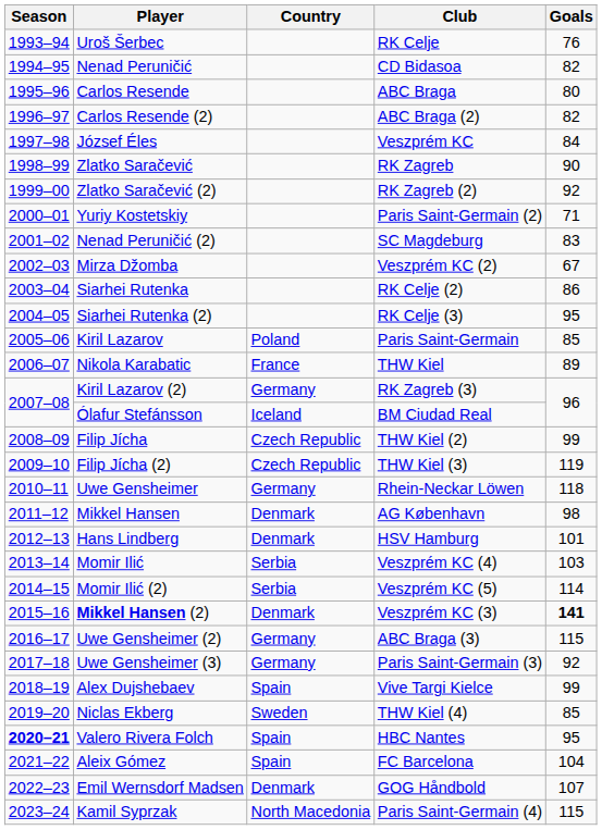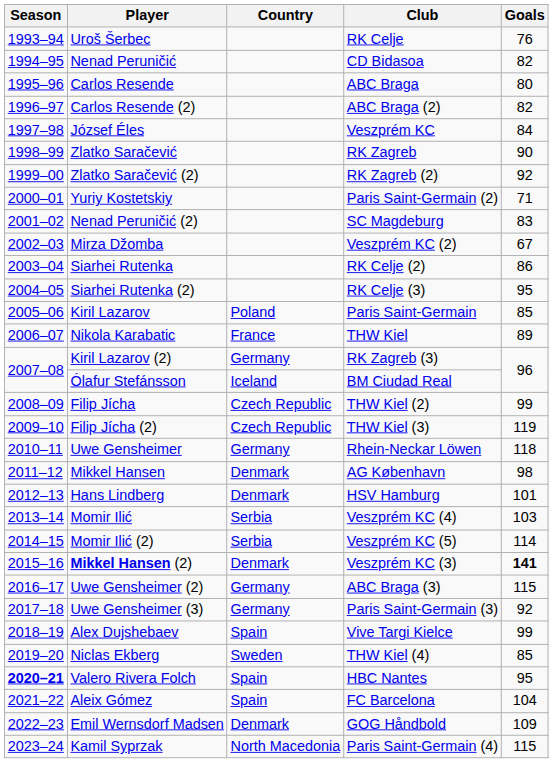Emil Wernsdorf Madsen | Goals: 107 -> 109
